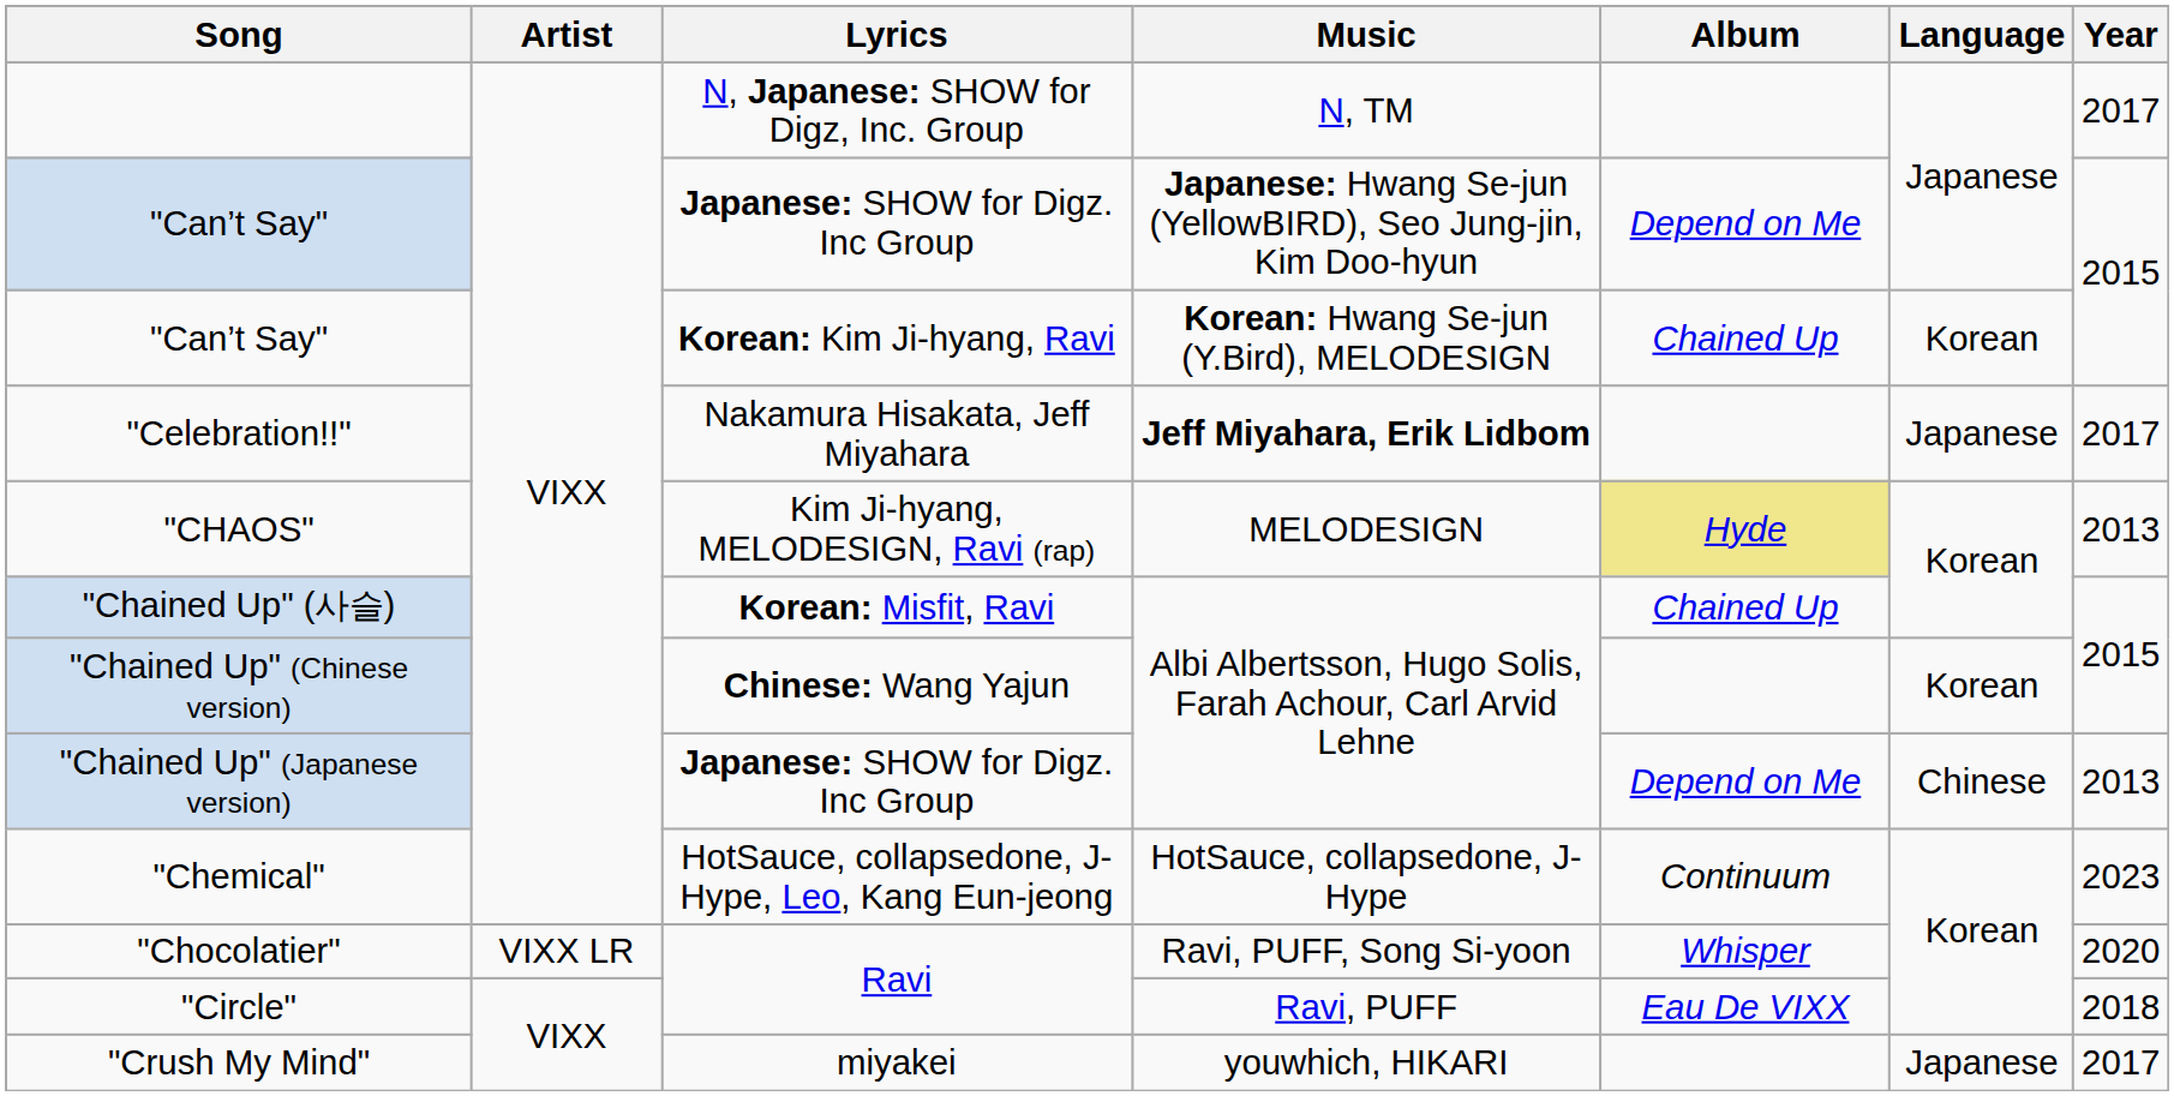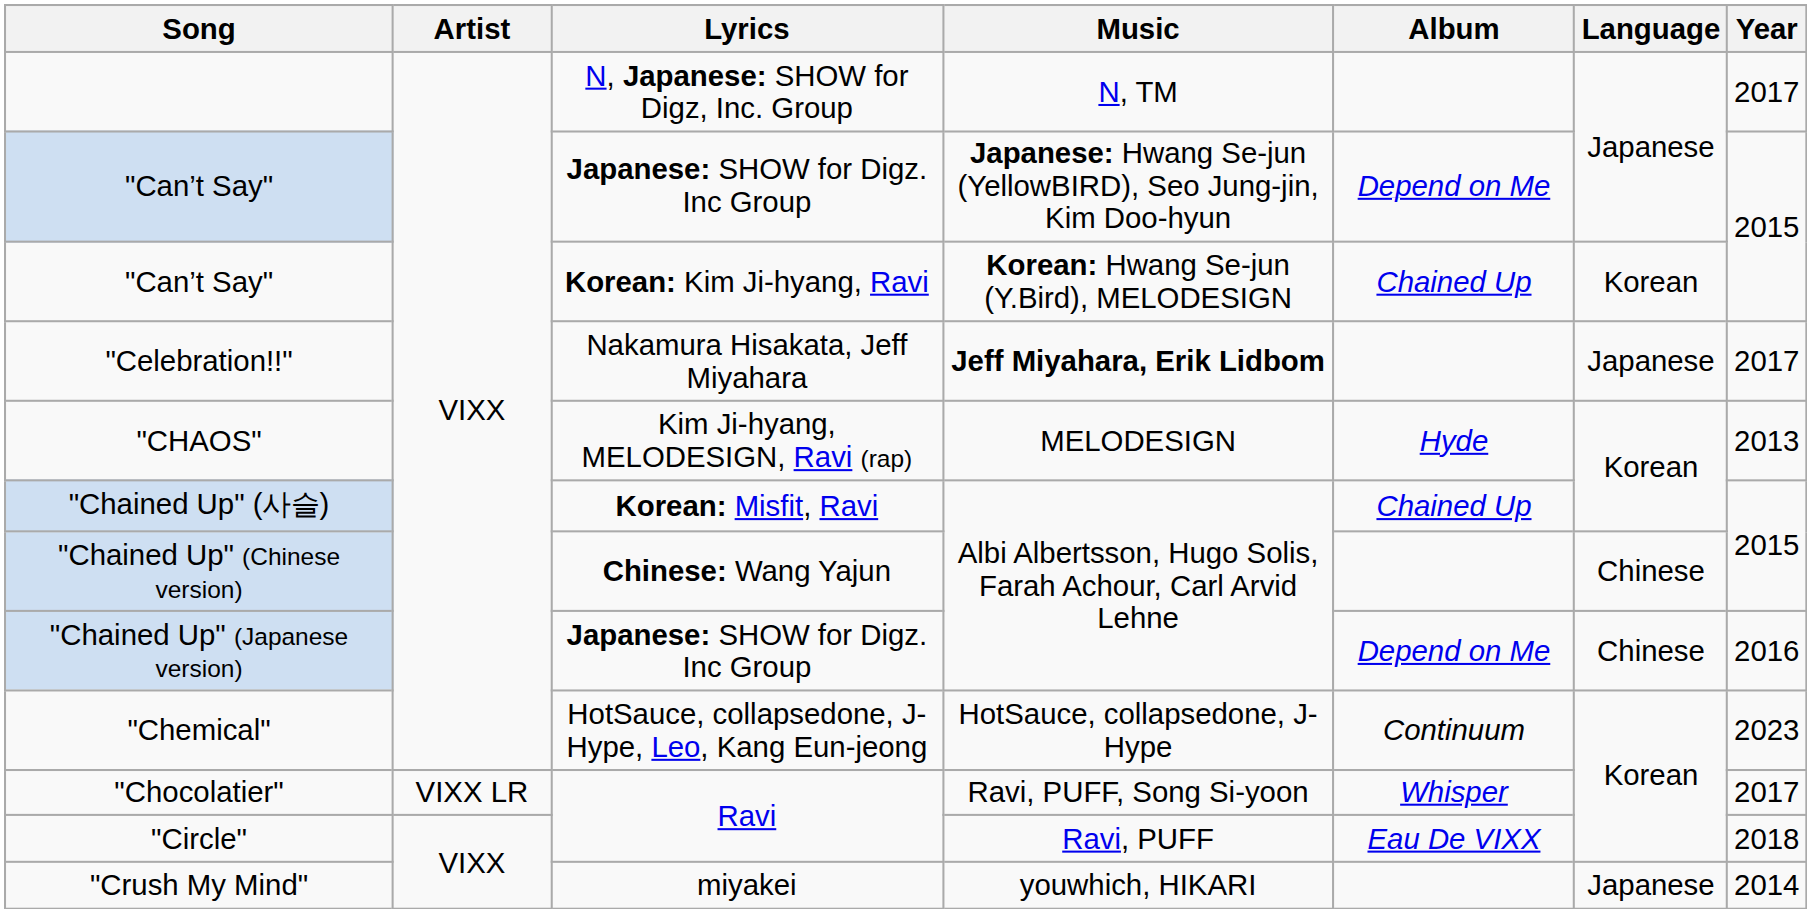"CHAOS" | Album: khaki background -> no background
"Chained Up" (Chinese version) | Language: Korean -> Chinese
"Chained Up" (Japanese version) | Year: 2013 -> 2016
"Chocolatier" | Year: 2020 -> 2017
"Crush My Mind" | Year: 2017 -> 2014
